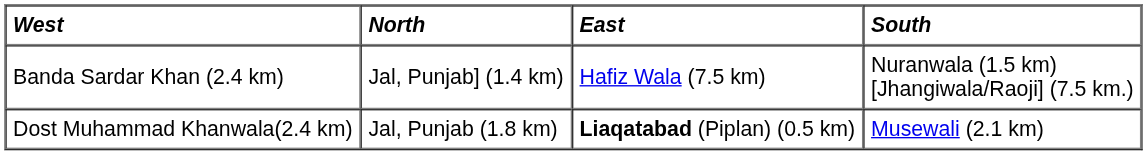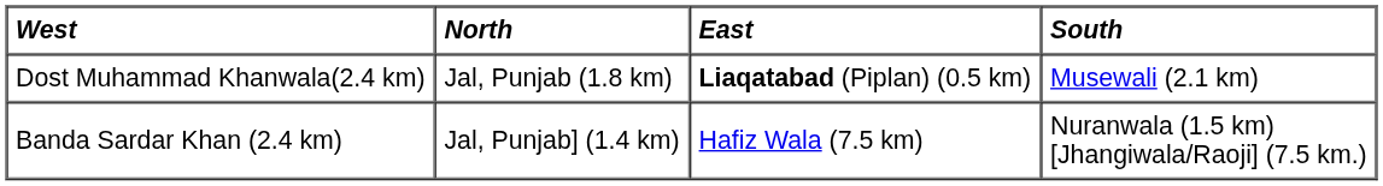rows swapped: Dost Muhammad Khanwala(2.4 km) <-> Banda Sardar Khan (2.4 km)
